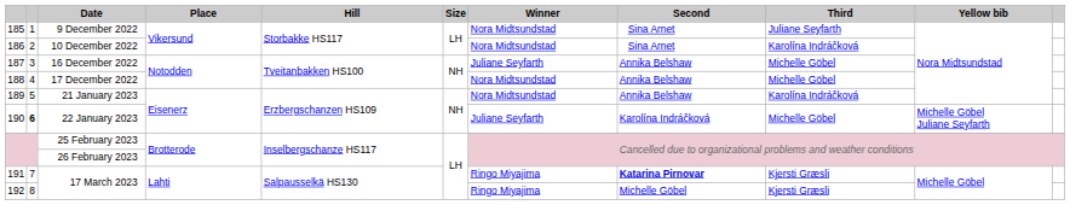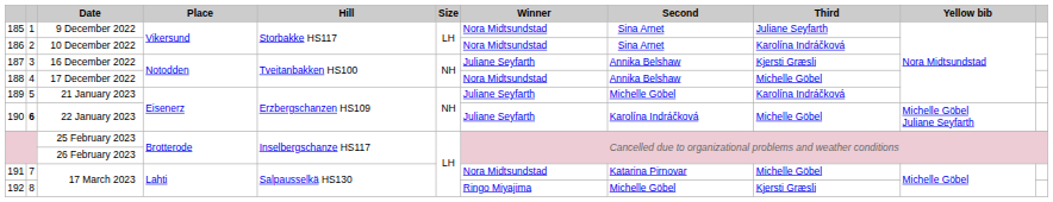16 December 2022 | Third: Michelle Göbel -> Kjersti Græsli
21 January 2023 | Winner: Nora Midtsundstad -> Juliane Seyfarth
21 January 2023 | Second: Annika Belshaw -> Michelle Göbel
191 / 17 March 2023 | Winner: Ringo Miyajima -> Nora Midtsundstad
191 / 17 March 2023 | Second: bold -> normal
191 / 17 March 2023 | Third: Kjersti Græsli -> Michelle Göbel
